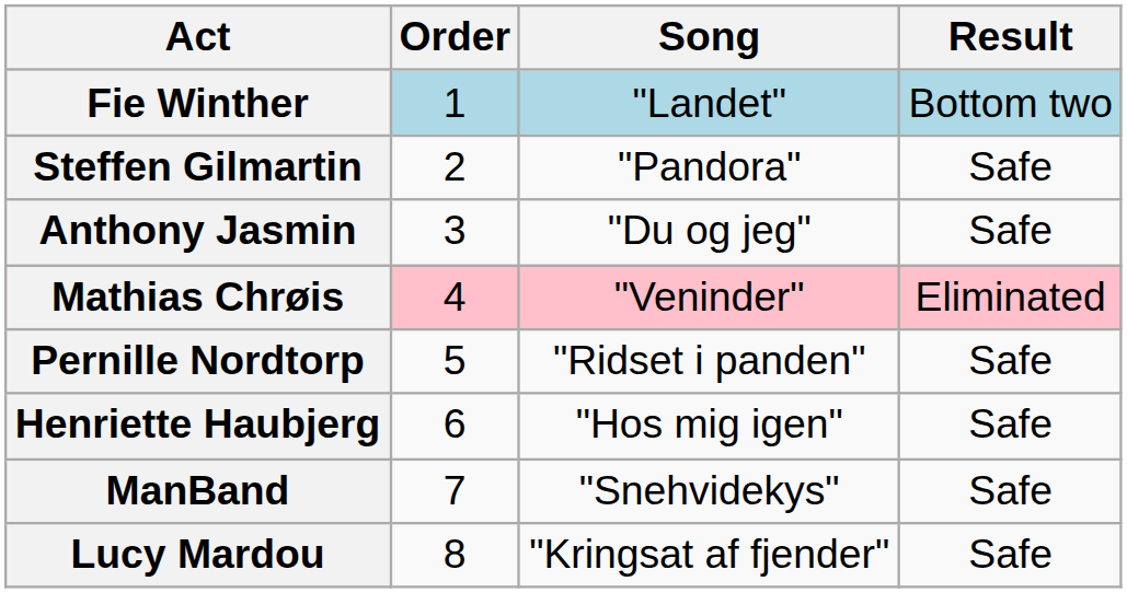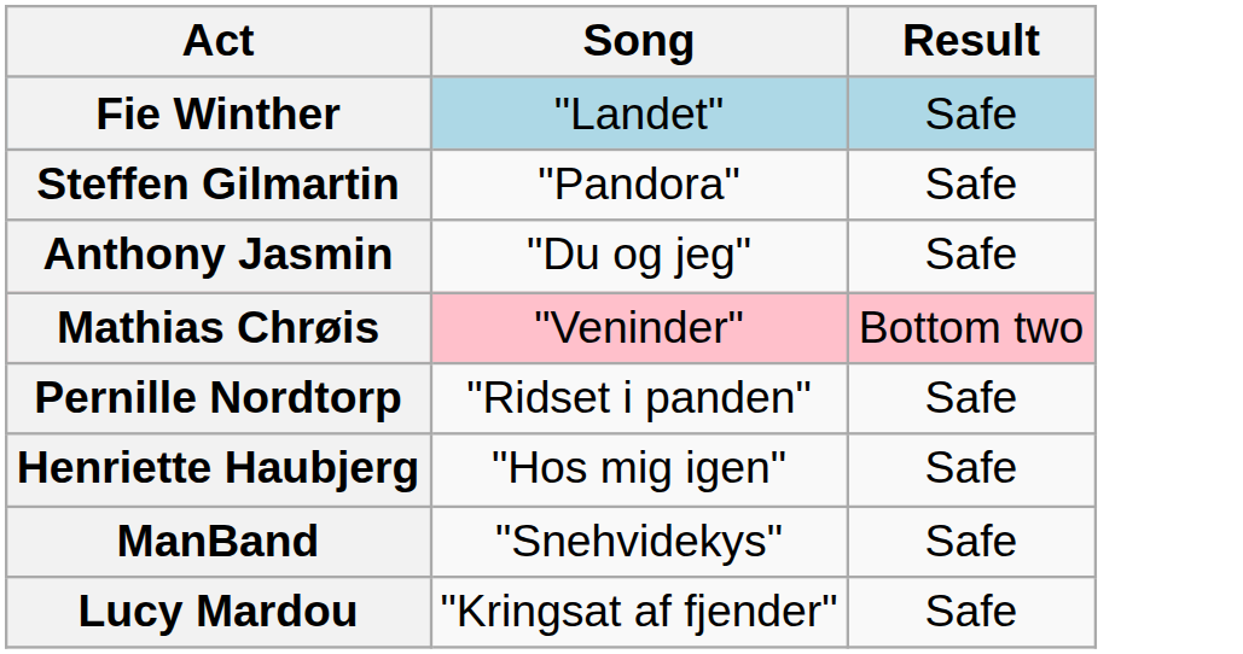- column: Order | 1 | 2 | 3 | 4 | 5 | 6 | 7 | 8
Fie Winther | Result: Bottom two -> Safe
Mathias Chrøis | Result: Eliminated -> Bottom two
